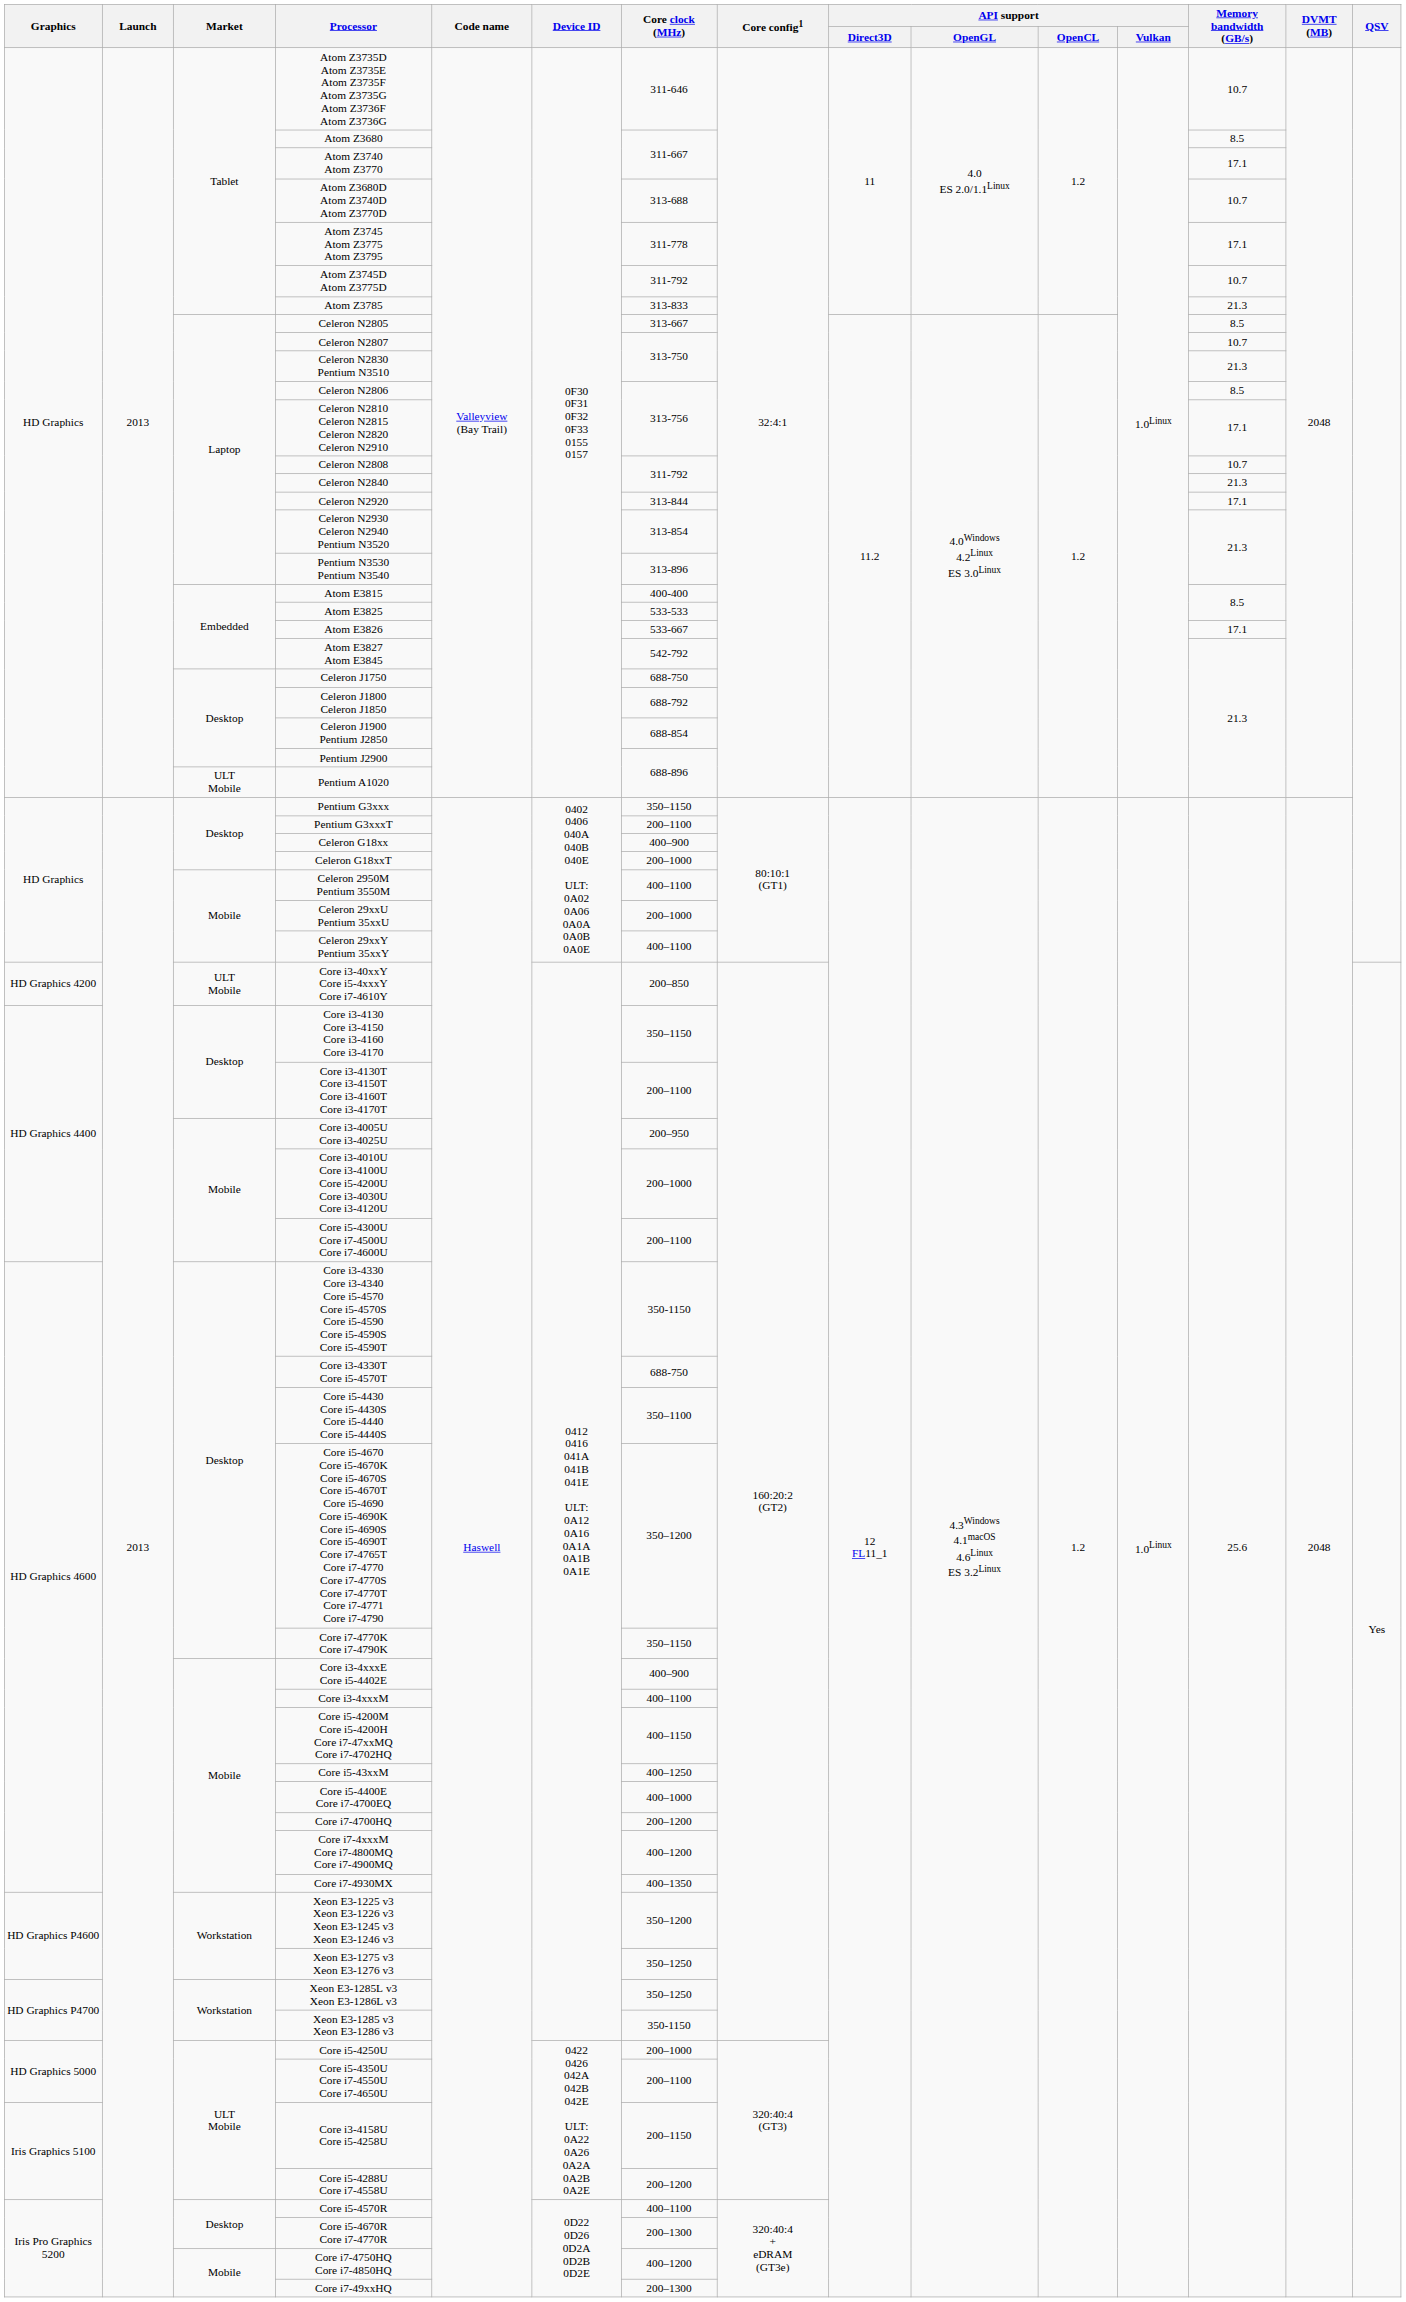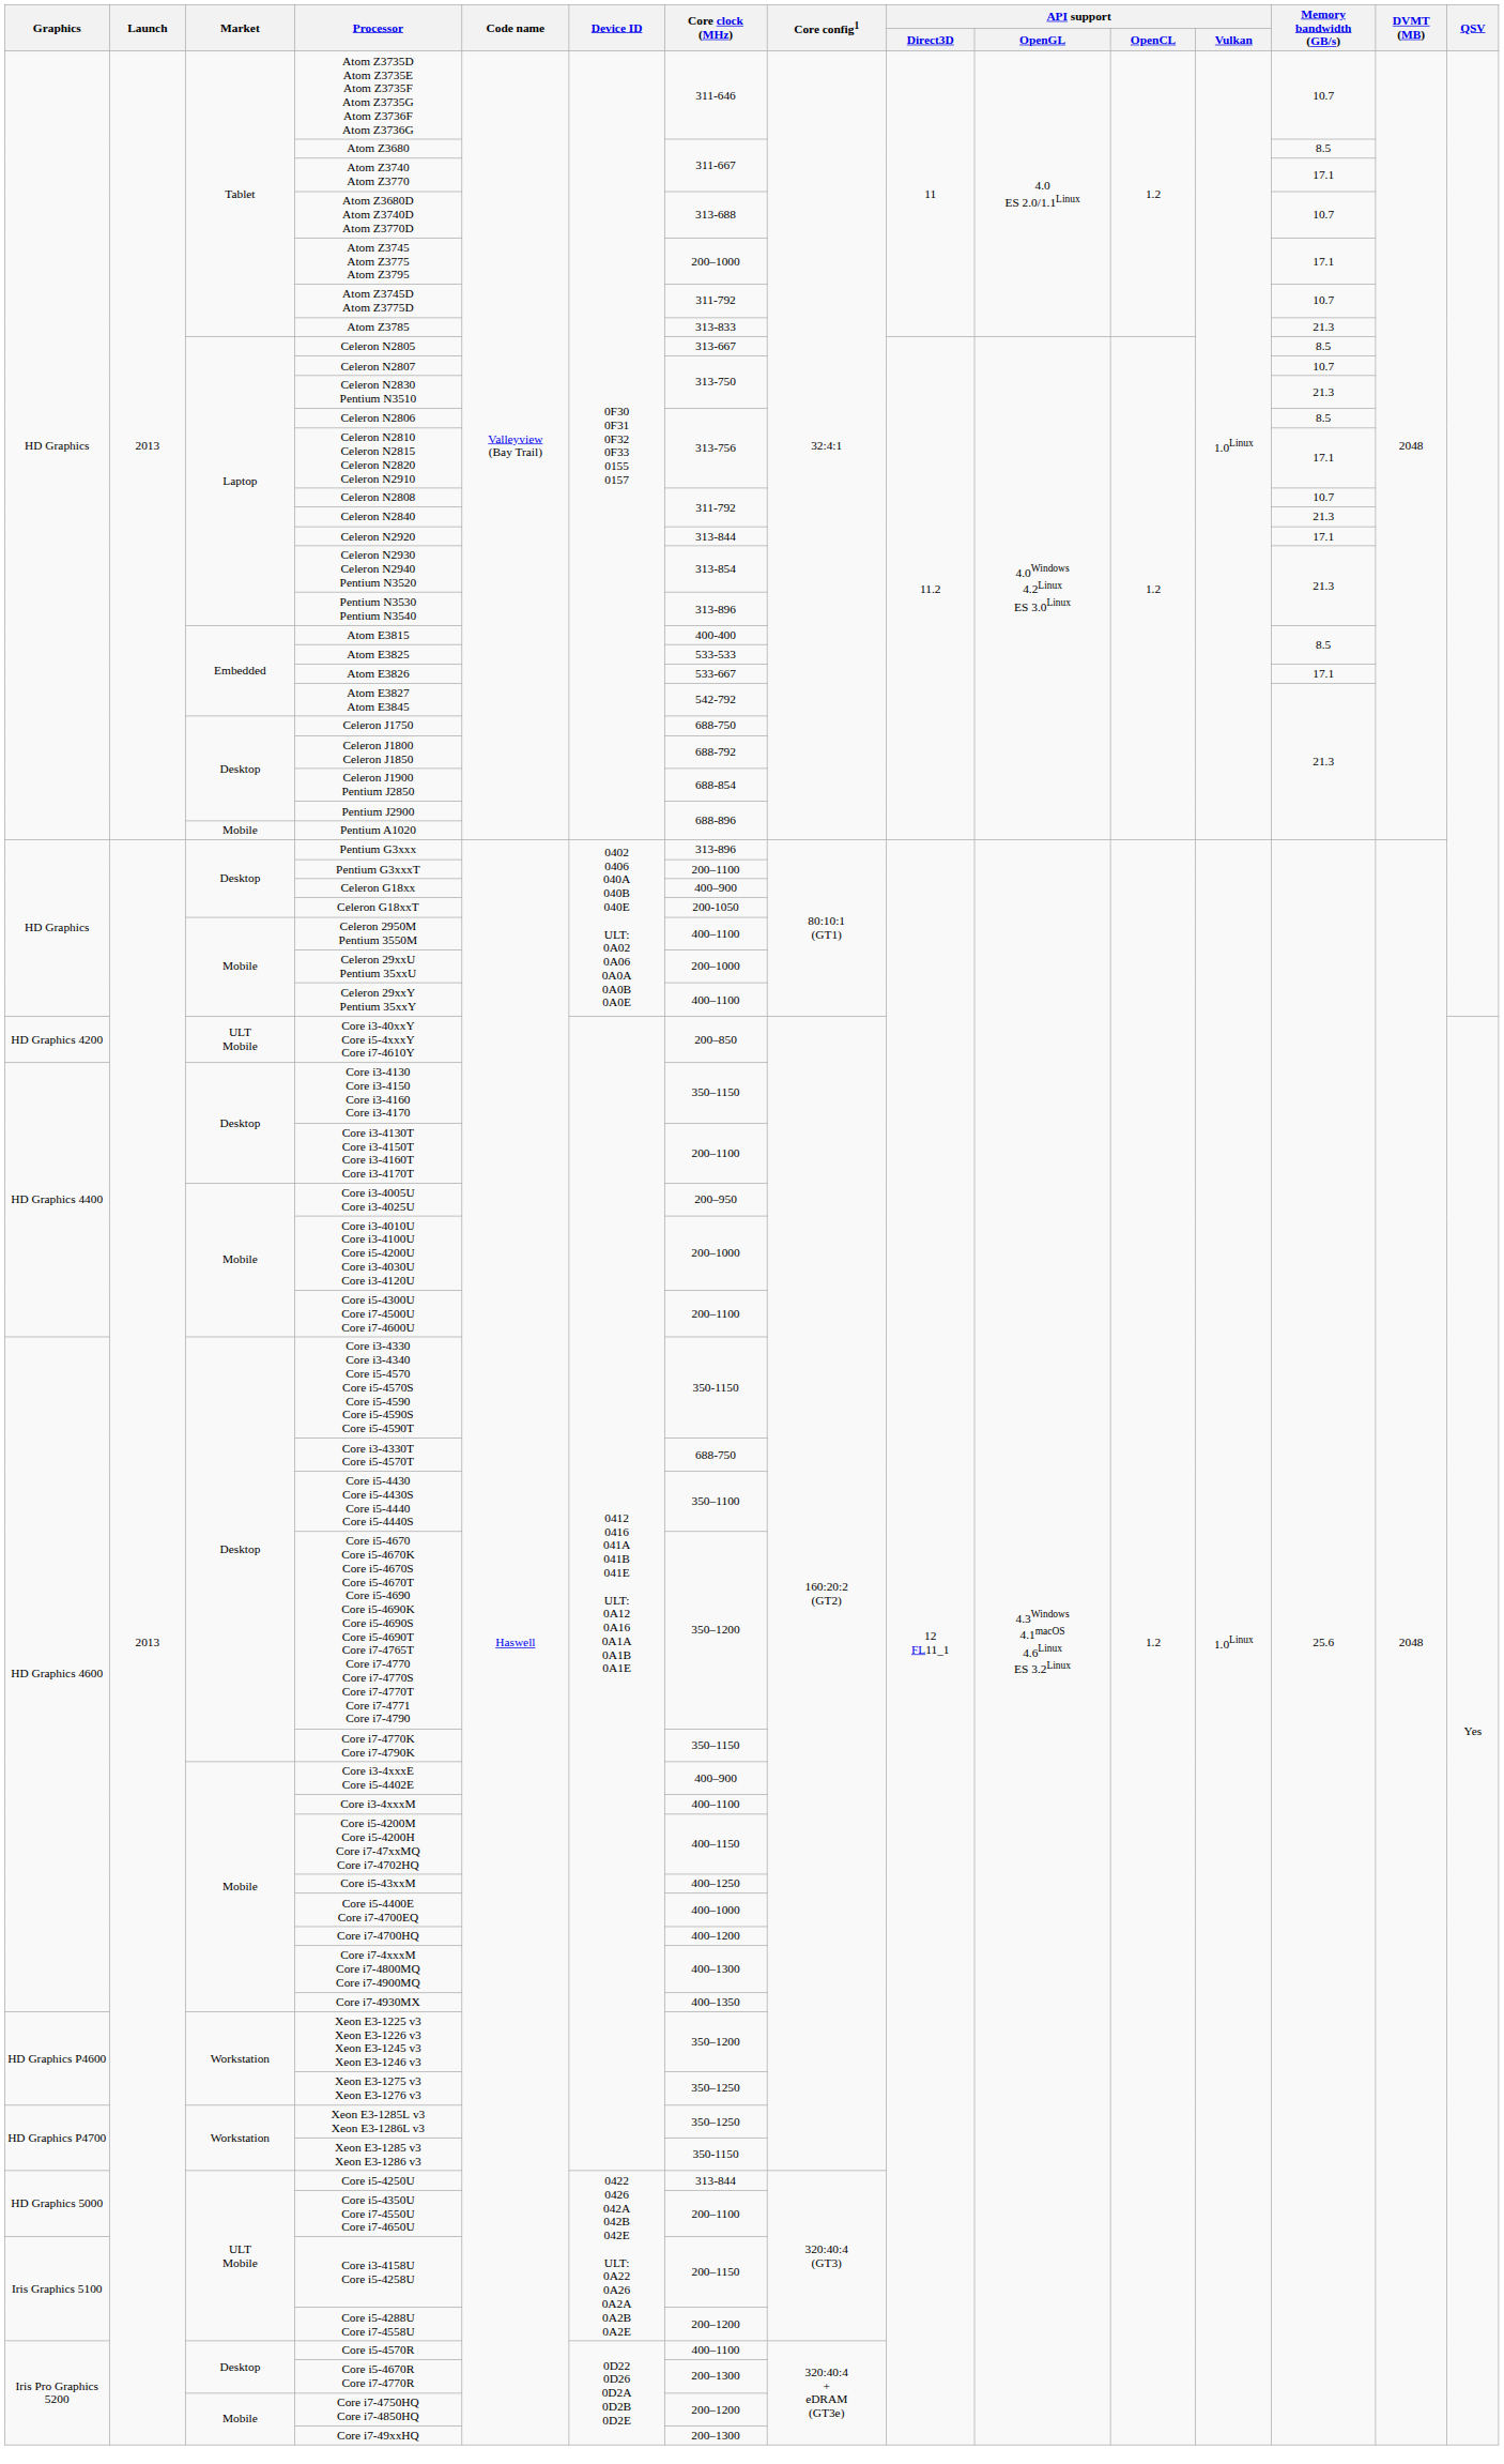Atom Z3745 Atom Z3775 Atom Z3795 | Core clock (MHz): 311-778 -> 200–1000
Pentium A1020 | Market: ULT Mobile -> Mobile
Pentium G3xxx | Core clock (MHz): 350–1150 -> 313-896
Celeron G18xxT | Core clock (MHz): 200–1000 -> 200-1050
Core i7-4700HQ | Core clock (MHz): 200–1200 -> 400–1200
Core i7-4xxxM Core i7-4800MQ Core i7-4900MQ | Core clock (MHz): 400–1200 -> 400–1300
Core i5-4250U | Core clock (MHz): 200–1000 -> 313-844
Core i7-4750HQ Core i7-4850HQ | Core clock (MHz): 400–1200 -> 200–1200
